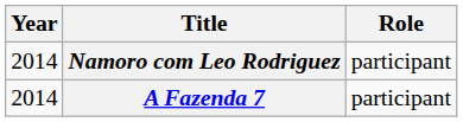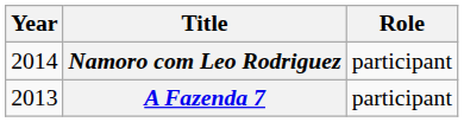A Fazenda 7 | Year: 2014 -> 2013
